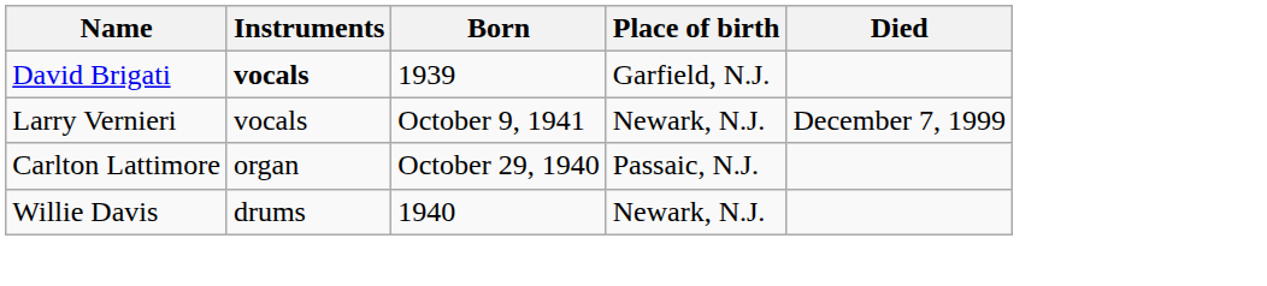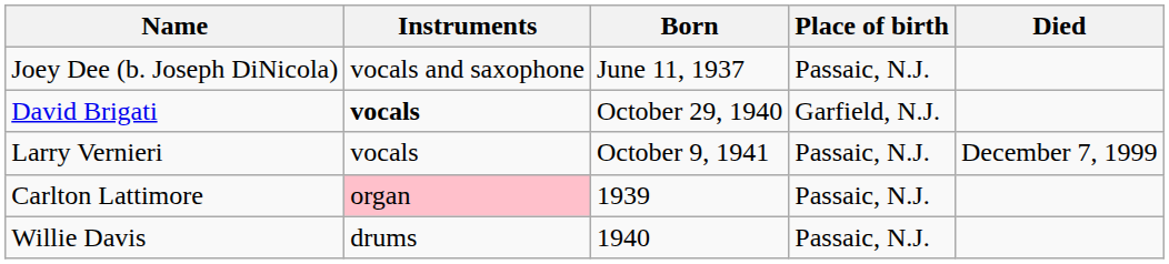+ row: Joey Dee (b. Joseph DiNicola) | vocals and saxophone | June 11, 1937 | Passaic, N.J.
David Brigati | Born: 1939 -> October 29, 1940
Larry Vernieri | Place of birth: Newark, N.J. -> Passaic, N.J.
Carlton Lattimore | Instruments: no background -> pink background
Carlton Lattimore | Born: October 29, 1940 -> 1939
Willie Davis | Place of birth: Newark, N.J. -> Passaic, N.J.
